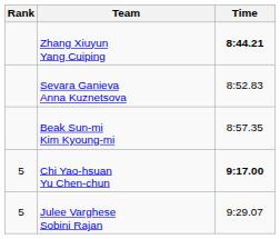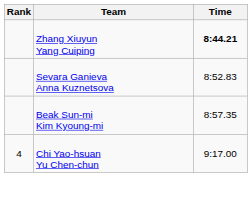Chi Yao-hsuan Yu Chen-chun | Rank: 5 -> 4
Chi Yao-hsuan Yu Chen-chun | Time: bold -> normal
- row: 5 | Julee Varghese Sobini Rajan | 9:29.07
